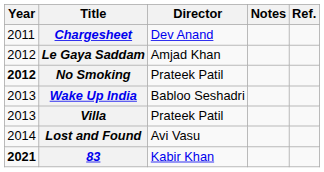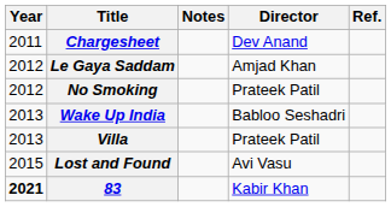columns swapped: Director <-> Notes
No Smoking | Year: bold -> normal
Lost and Found | Year: 2014 -> 2015
